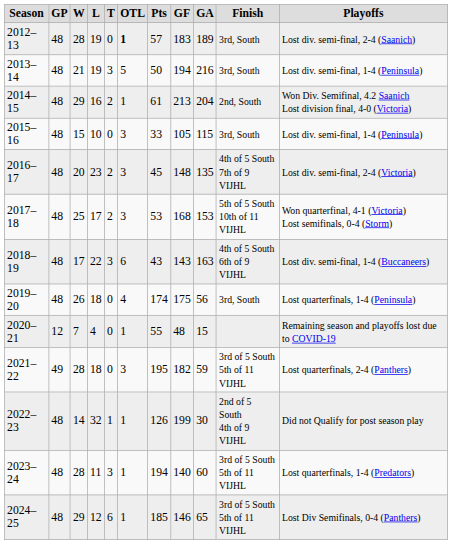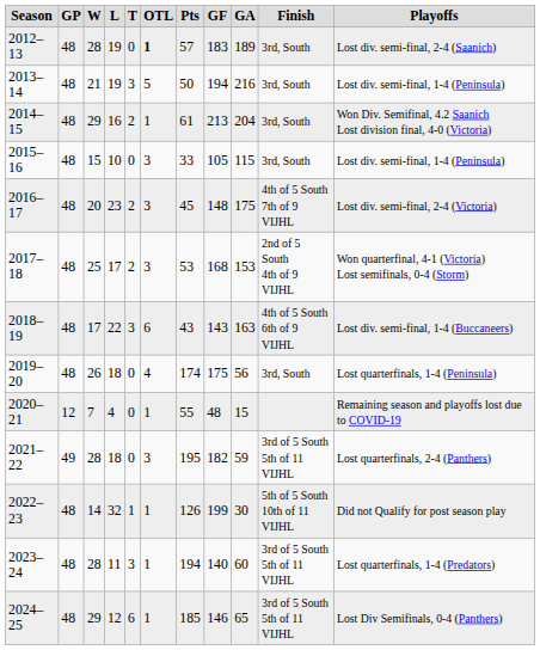2014–15 | column 10: 2nd, South -> 3rd, South
2016–17 | column 9: 135 -> 175
2017–18 | column 10: 5th of 5 South 10th of 11 VIJHL -> 2nd of 5 South 4th of 9 VIJHL
2022–23 | column 10: 2nd of 5 South 4th of 9 VIJHL -> 5th of 5 South 10th of 11 VIJHL
